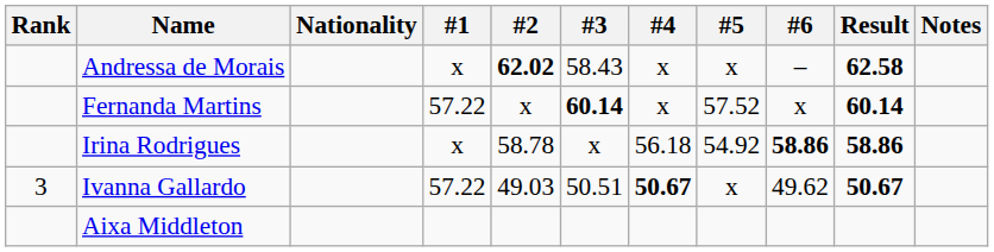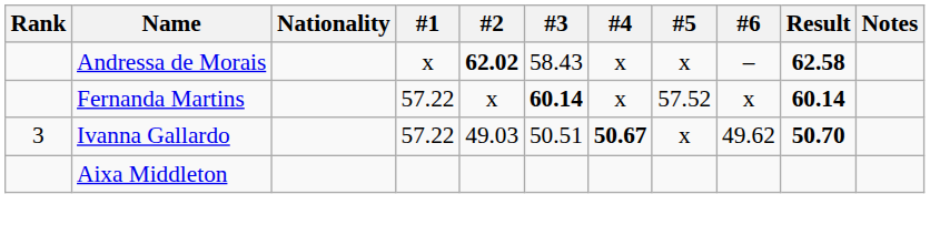- row: Irina Rodrigues | x | 58.78 | x | 56.18 | 54.92 | 58.86 | 58.86
Ivanna Gallardo | Result: 50.67 -> 50.70
